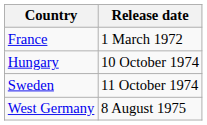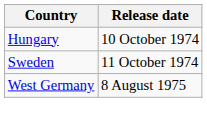- row: France | 1 March 1972
